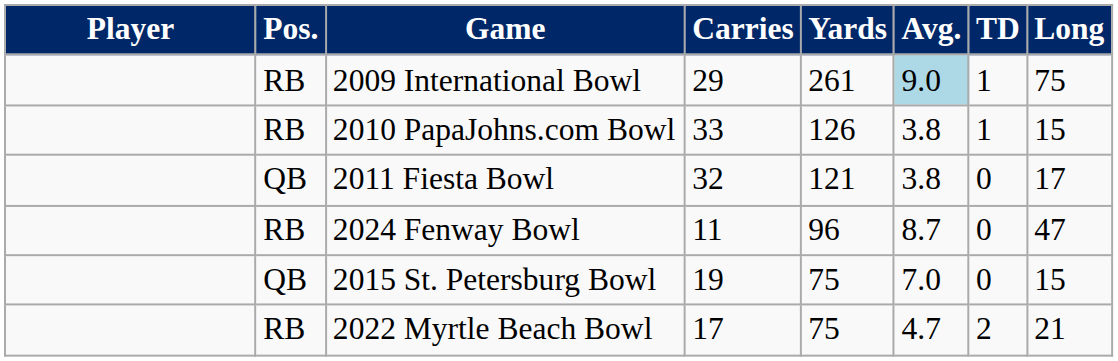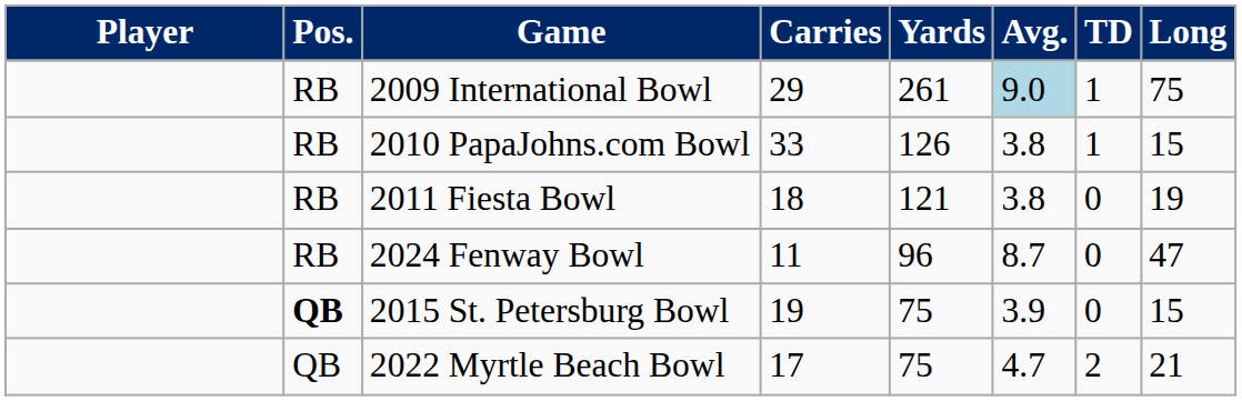2011 Fiesta Bowl | Pos.: QB -> RB
2011 Fiesta Bowl | Carries: 32 -> 18
2011 Fiesta Bowl | Long: 17 -> 19
2015 St. Petersburg Bowl | Pos.: normal -> bold
2015 St. Petersburg Bowl | Avg.: 7.0 -> 3.9
2022 Myrtle Beach Bowl | Pos.: RB -> QB
